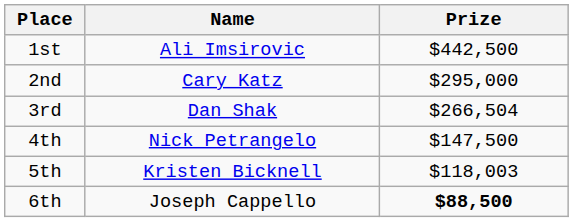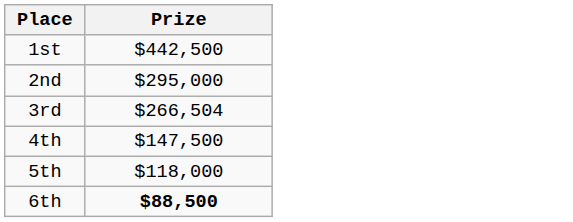- column: Name | Ali Imsirovic | Cary Katz | Dan Shak | Nick Petrangelo | Kristen Bicknell | Joseph Cappello
5th | Prize: $118,003 -> $118,000
